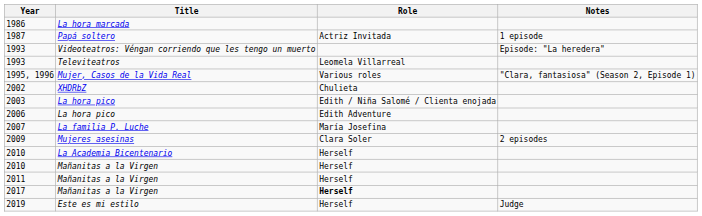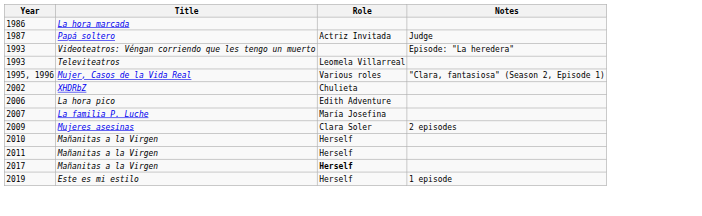1987 | Notes: 1 episode -> Judge
- row: 2003 | La hora pico | Edith / Niña Salomé / Clienta enojada
- row: 2010 | La Academia Bicentenario | Herself
2019 | Notes: Judge -> 1 episode
